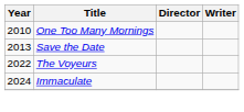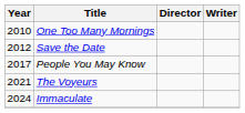Save the Date | Year: 2013 -> 2012
+ row: 2017 | People You May Know
The Voyeurs | Year: 2022 -> 2021
